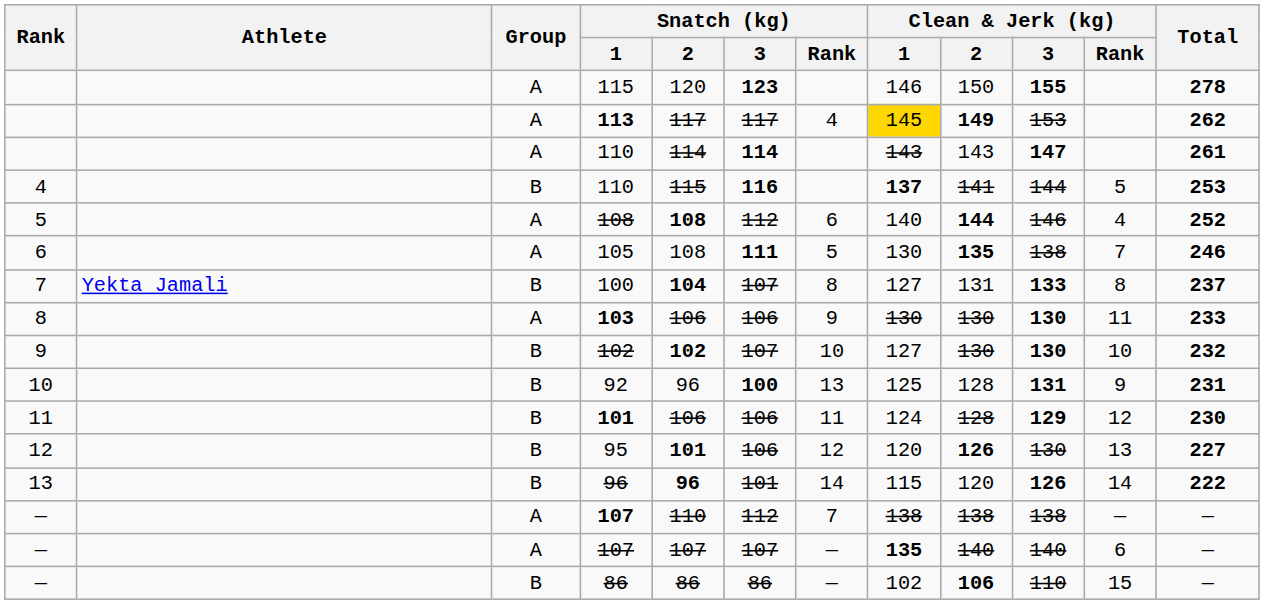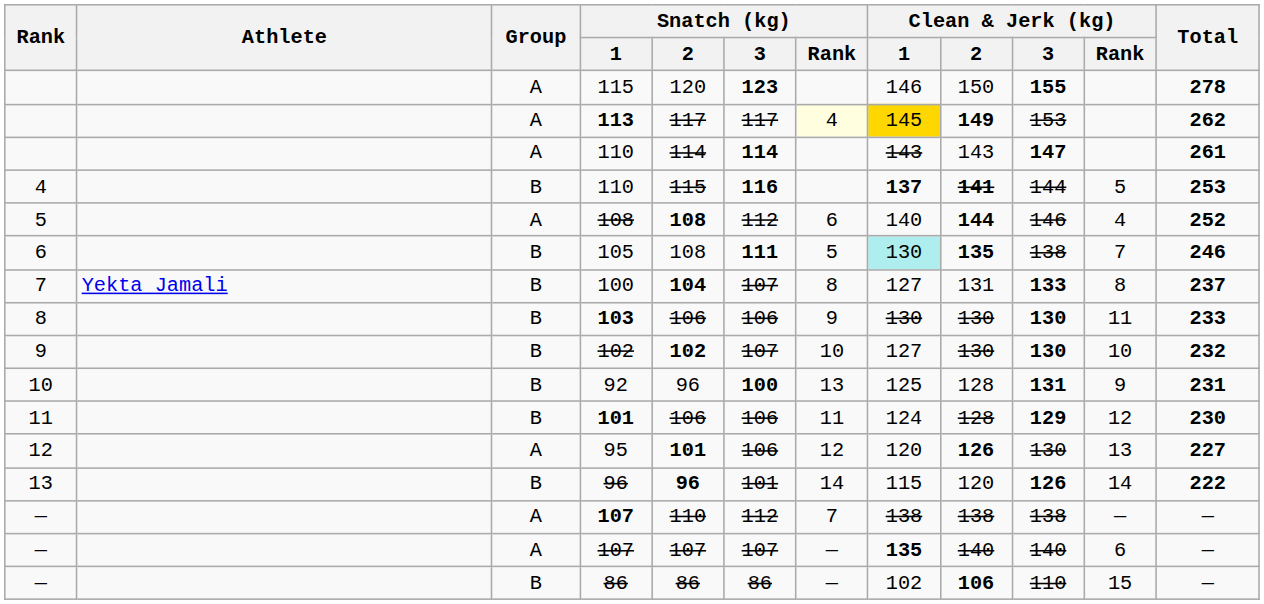113 | Snatch (kg) / Rank: no background -> lightyellow background
4 / 110 | Clean & Jerk (kg) / 2: normal -> bold
105 | Group: A -> B
105 | Clean & Jerk (kg) / 1: no background -> paleturquoise background
103 | Group: A -> B
95 | Group: B -> A
